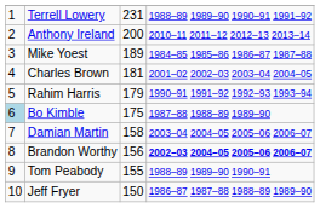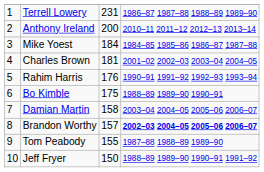Terrell Lowery | column 4: 1988–89 1989–90 1990–91 1991–92 -> 1986–87 1987–88 1988–89 1989–90
Mike Yoest | column 3: 189 -> 184
Rahim Harris | column 3: 179 -> 176
Bo Kimble | column 1: lightblue background -> no background
Bo Kimble | column 4: 1987–88 1988–89 1989–90 -> 1988–89 1989–90 1990–91
Brandon Worthy | column 3: 156 -> 157
Tom Peabody | column 4: 1988–89 1989–90 1990–91 -> 1987–88 1988–89 1989–90
Jeff Fryer | column 4: 1986–87 1987–88 1988–89 1989–90 -> 1988–89 1989–90 1990–91 1991–92
